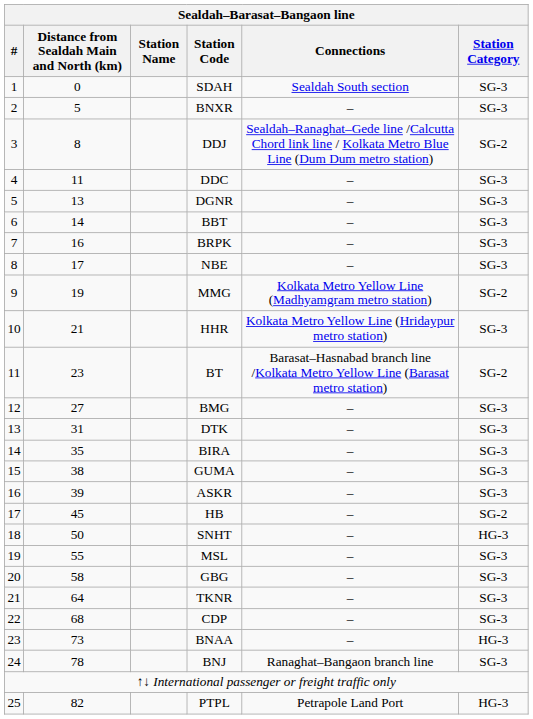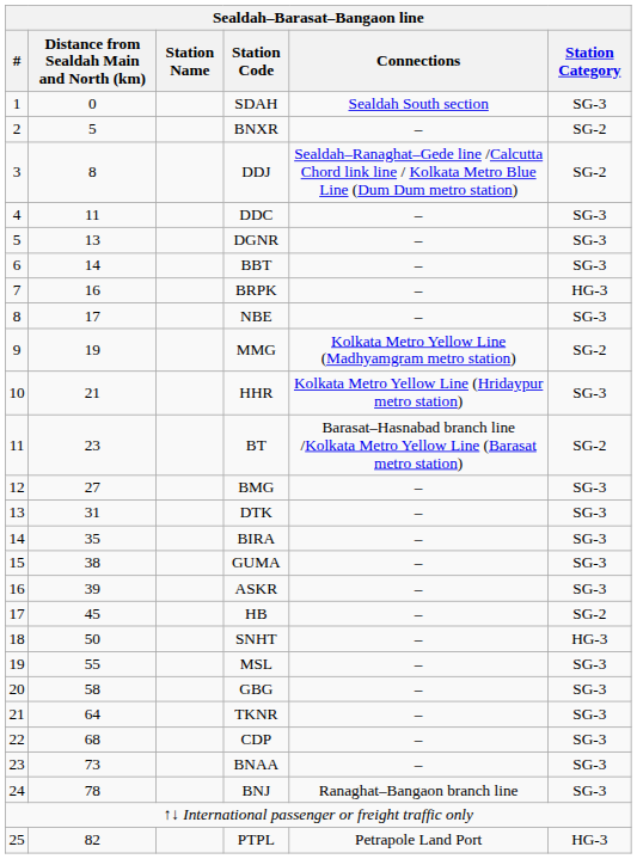BNXR | Station Category: SG-3 -> SG-2
BRPK | Station Category: SG-3 -> HG-3
BNAA | Station Category: HG-3 -> SG-3
